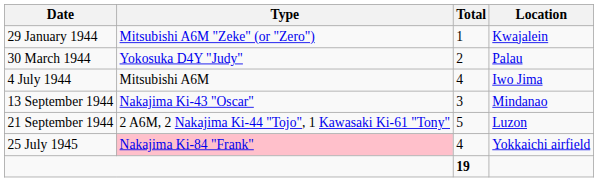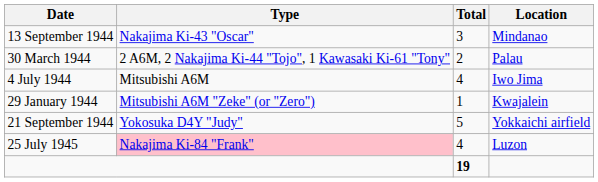rows swapped: 29 January 1944 <-> 13 September 1944
30 March 1944 | Type: Yokosuka D4Y "Judy" -> 2 A6M, 2 Nakajima Ki-44 "Tojo", 1 Kawasaki Ki-61 "Tony"
21 September 1944 | Type: 2 A6M, 2 Nakajima Ki-44 "Tojo", 1 Kawasaki Ki-61 "Tony" -> Yokosuka D4Y "Judy"
21 September 1944 | Location: Luzon -> Yokkaichi airfield
25 July 1945 | Location: Yokkaichi airfield -> Luzon
